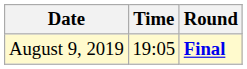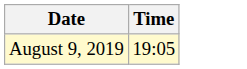- column: Round | Final
